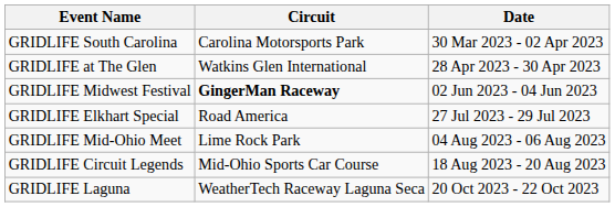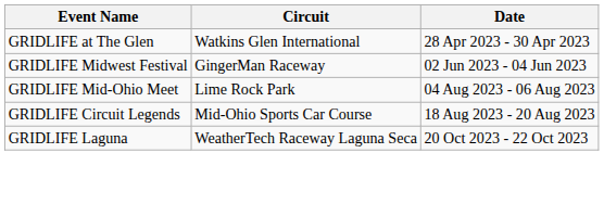- row: GRIDLIFE South Carolina | Carolina Motorsports Park | 30 Mar 2023 - 02 Apr 2023
GRIDLIFE Midwest Festival | Circuit: bold -> normal
- row: GRIDLIFE Elkhart Special | Road America | 27 Jul 2023 - 29 Jul 2023
